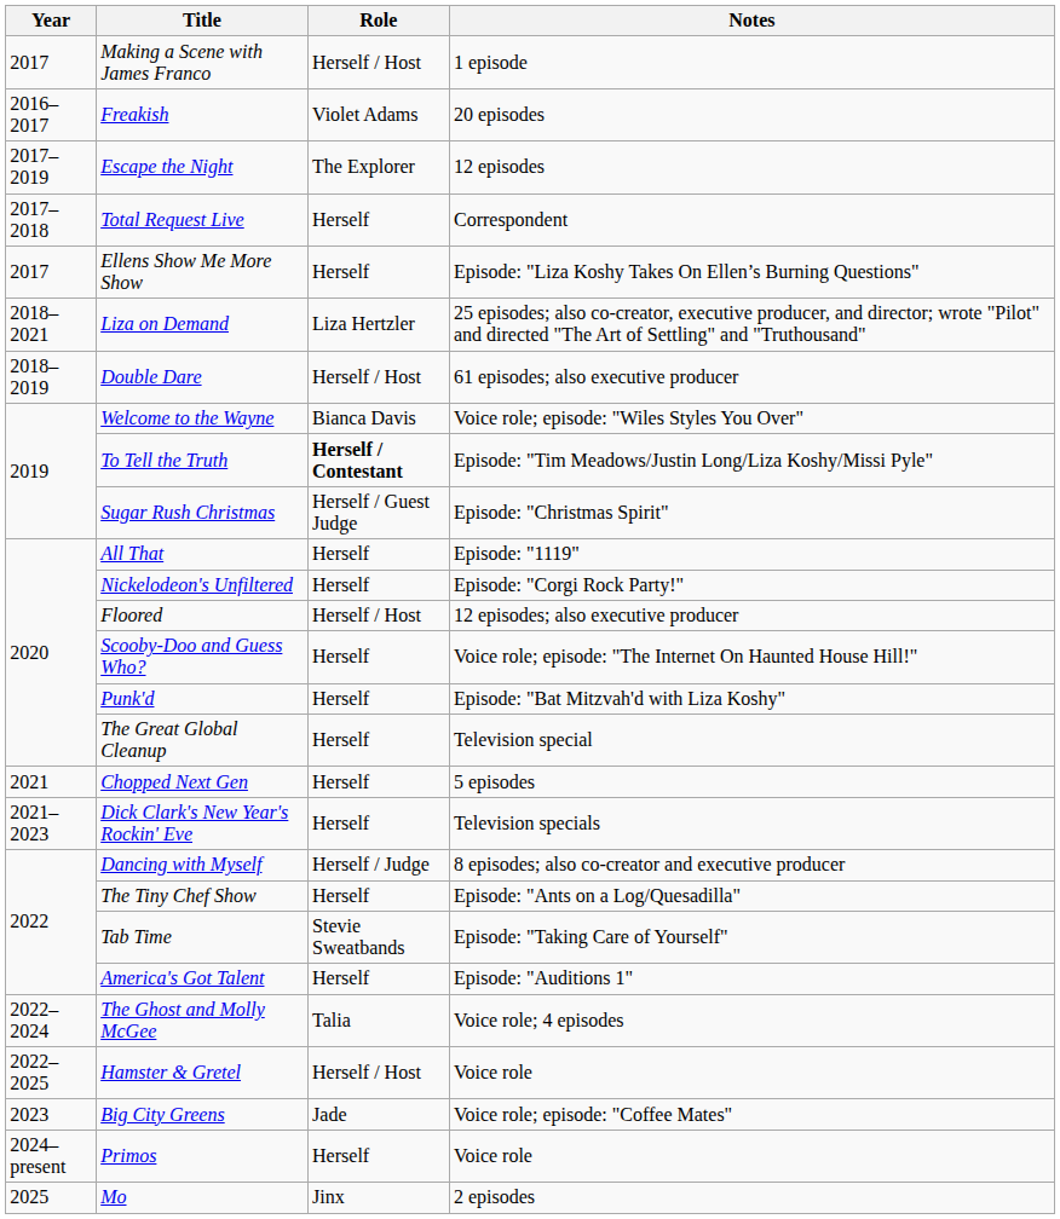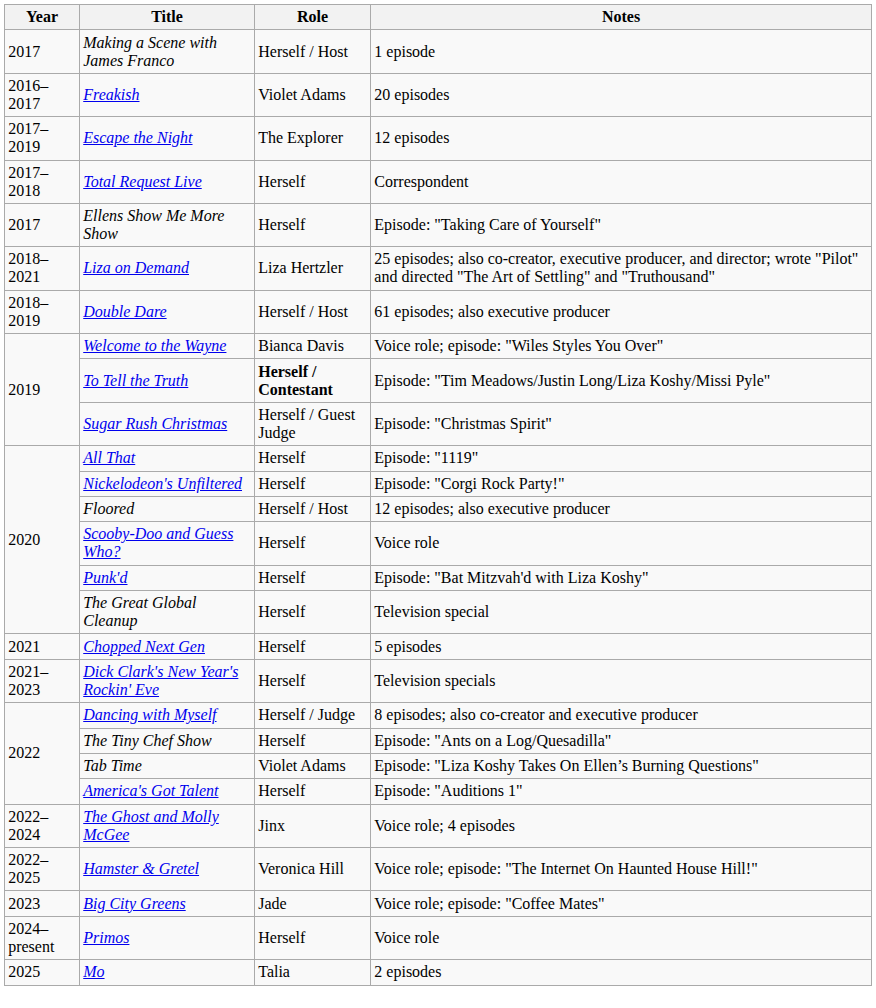Ellens Show Me More Show | Notes: Episode: "Liza Koshy Takes On Ellen’s Burning Questions" -> Episode: "Taking Care of Yourself"
Scooby-Doo and Guess Who? | Notes: Voice role; episode: "The Internet On Haunted House Hill!" -> Voice role
Tab Time | Role: Stevie Sweatbands -> Violet Adams
Tab Time | Notes: Episode: "Taking Care of Yourself" -> Episode: "Liza Koshy Takes On Ellen’s Burning Questions"
The Ghost and Molly McGee | Role: Talia -> Jinx
Hamster & Gretel | Role: Herself / Host -> Veronica Hill
Hamster & Gretel | Notes: Voice role -> Voice role; episode: "The Internet On Haunted House Hill!"
Mo | Role: Jinx -> Talia
